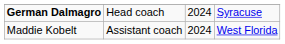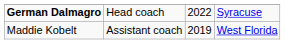German Dalmagro | column 3: 2024 -> 2022
Maddie Kobelt | column 3: 2024 -> 2019
